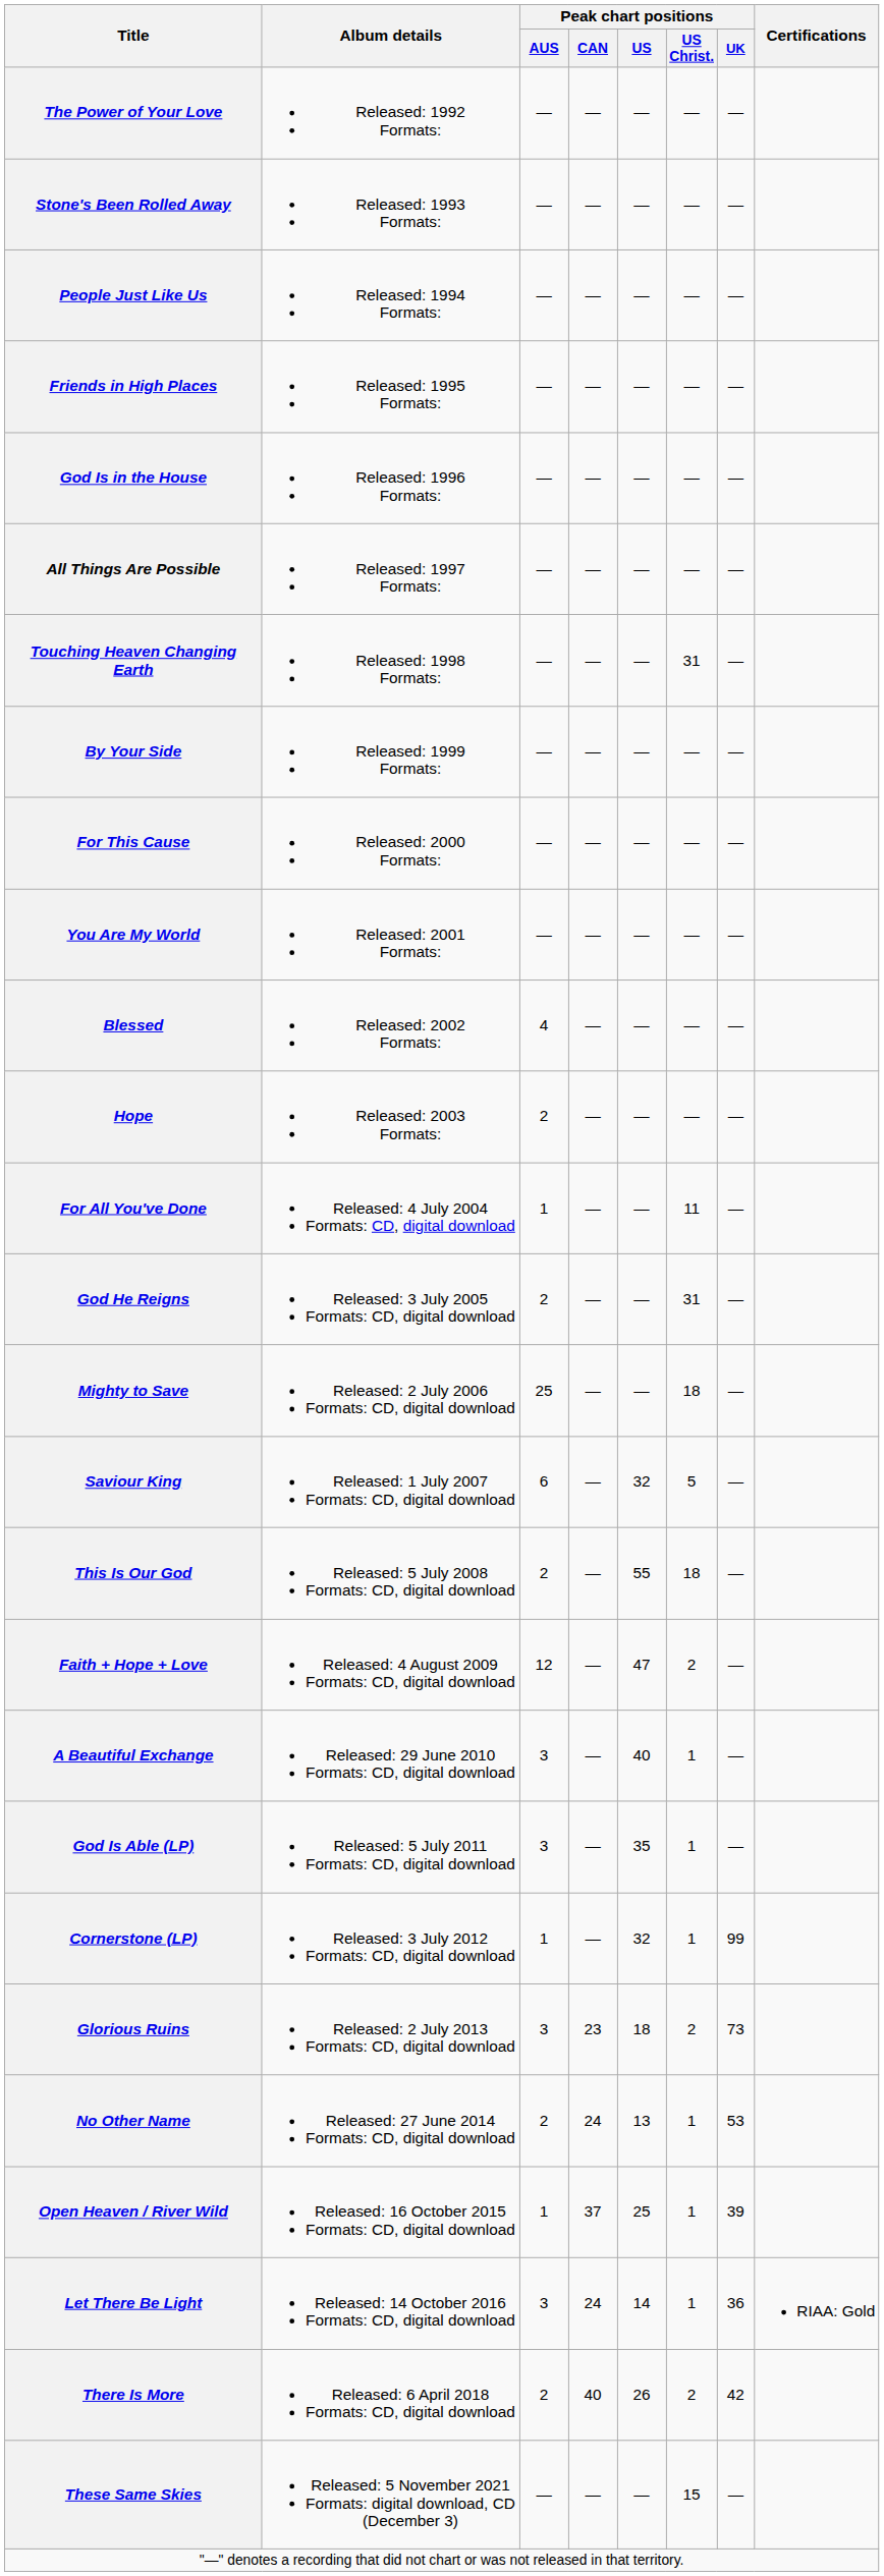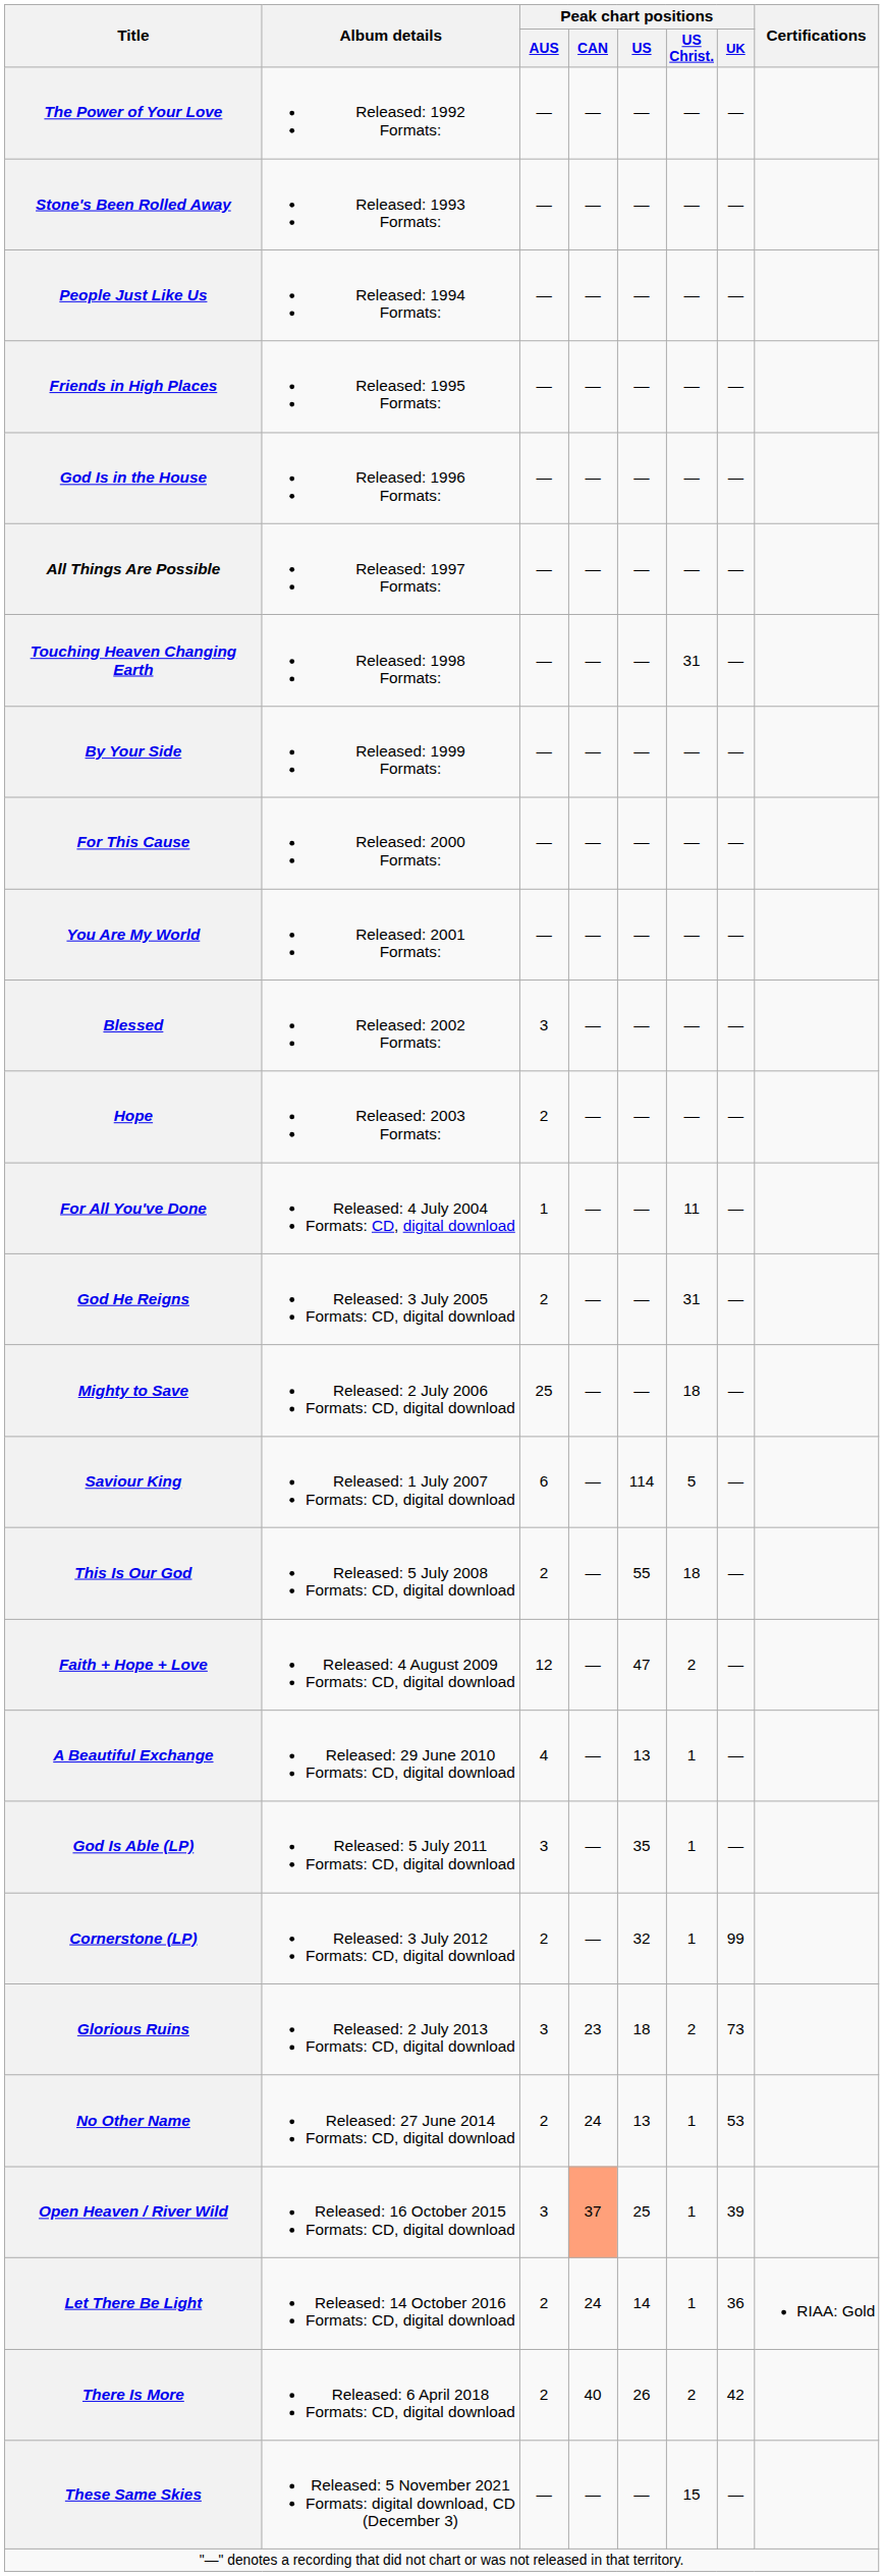Blessed | Peak chart positions / AUS: 4 -> 3
Saviour King | Peak chart positions / US: 32 -> 114
A Beautiful Exchange | Peak chart positions / AUS: 3 -> 4
A Beautiful Exchange | Peak chart positions / US: 40 -> 13
Cornerstone (LP) | Peak chart positions / AUS: 1 -> 2
Open Heaven / River Wild | Peak chart positions / AUS: 1 -> 3
Open Heaven / River Wild | Peak chart positions / CAN: no background -> lightsalmon background
Let There Be Light | Peak chart positions / AUS: 3 -> 2
